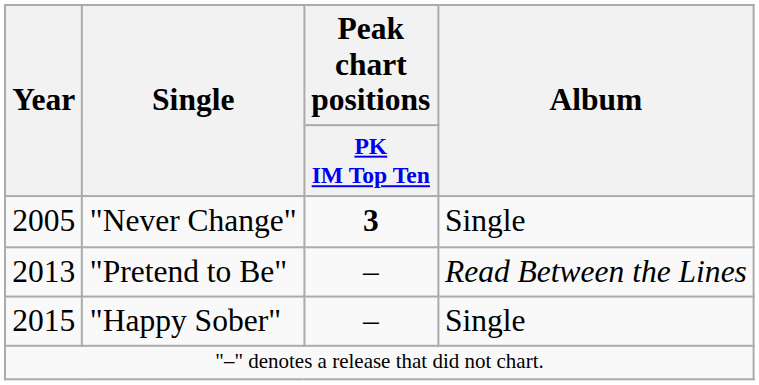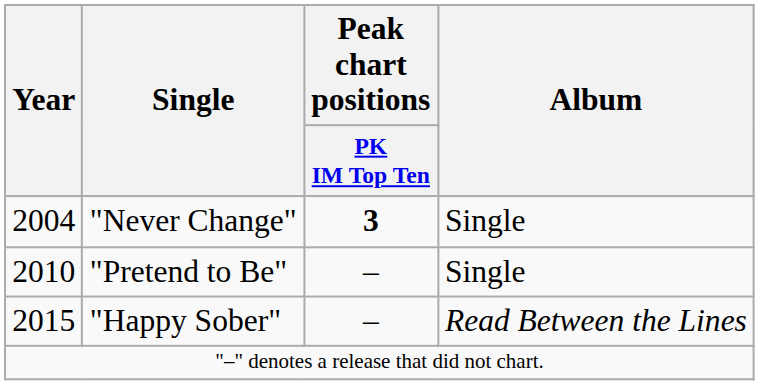"Never Change" | Year: 2005 -> 2004
"Pretend to Be" | Year: 2013 -> 2010
"Pretend to Be" | Album: Read Between the Lines -> Single
"Happy Sober" | Album: Single -> Read Between the Lines
